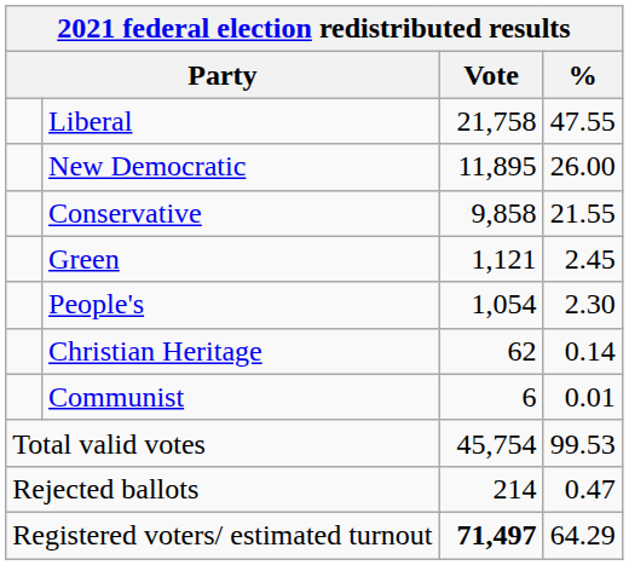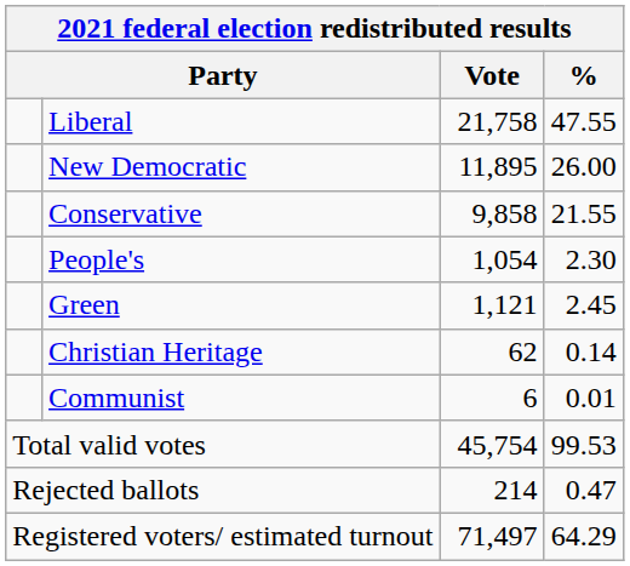rows swapped: Green <-> People's
Registered voters/ estimated turnout | Vote: bold -> normal
